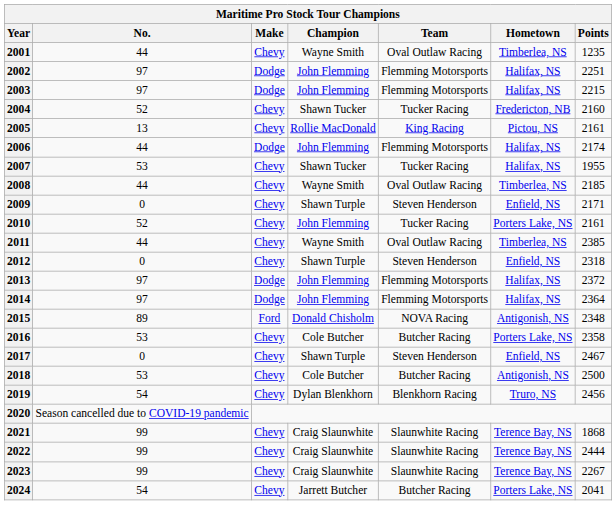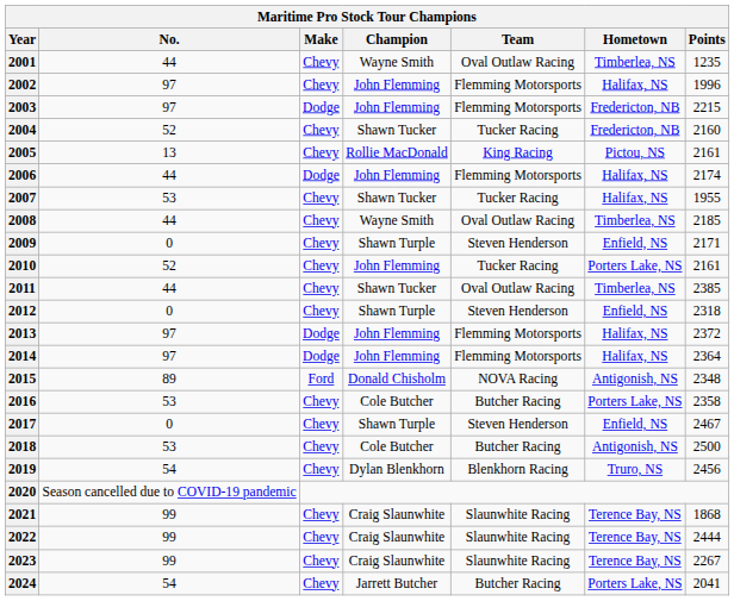2002 | Make: Dodge -> Chevy
2002 | Points: 2251 -> 1996
2003 | Hometown: Halifax, NS -> Fredericton, NB
2011 | Champion: Wayne Smith -> Shawn Tucker
